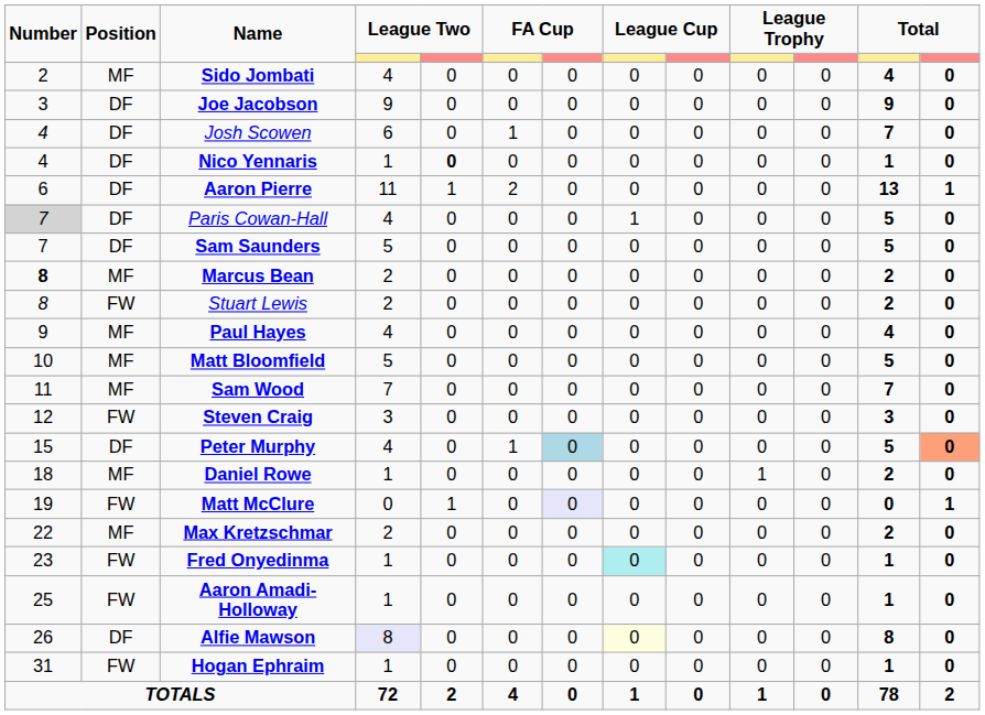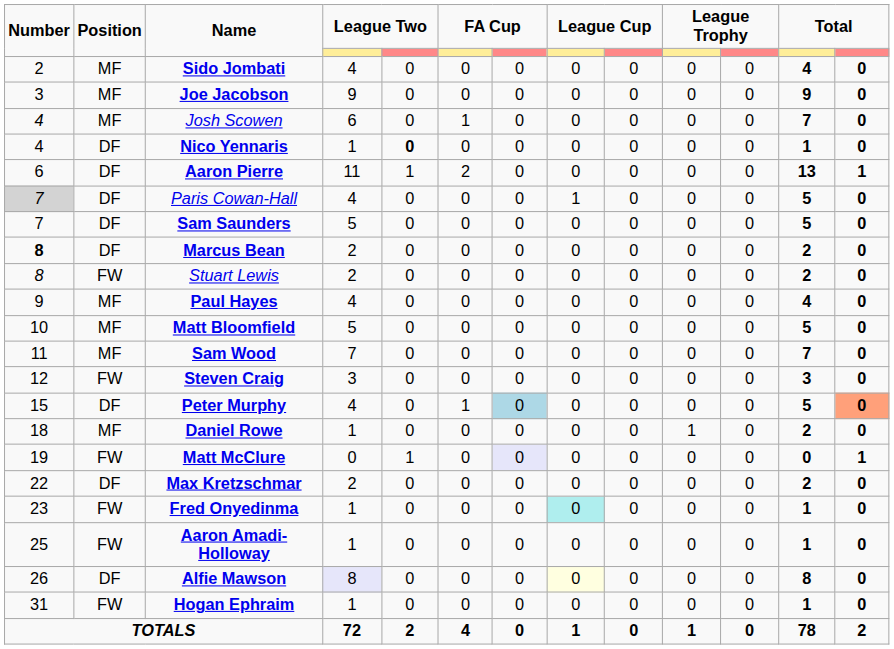Joe Jacobson | Position: DF -> MF
Josh Scowen | Position: DF -> MF
Marcus Bean | Position: MF -> DF
Max Kretzschmar | Position: MF -> DF
